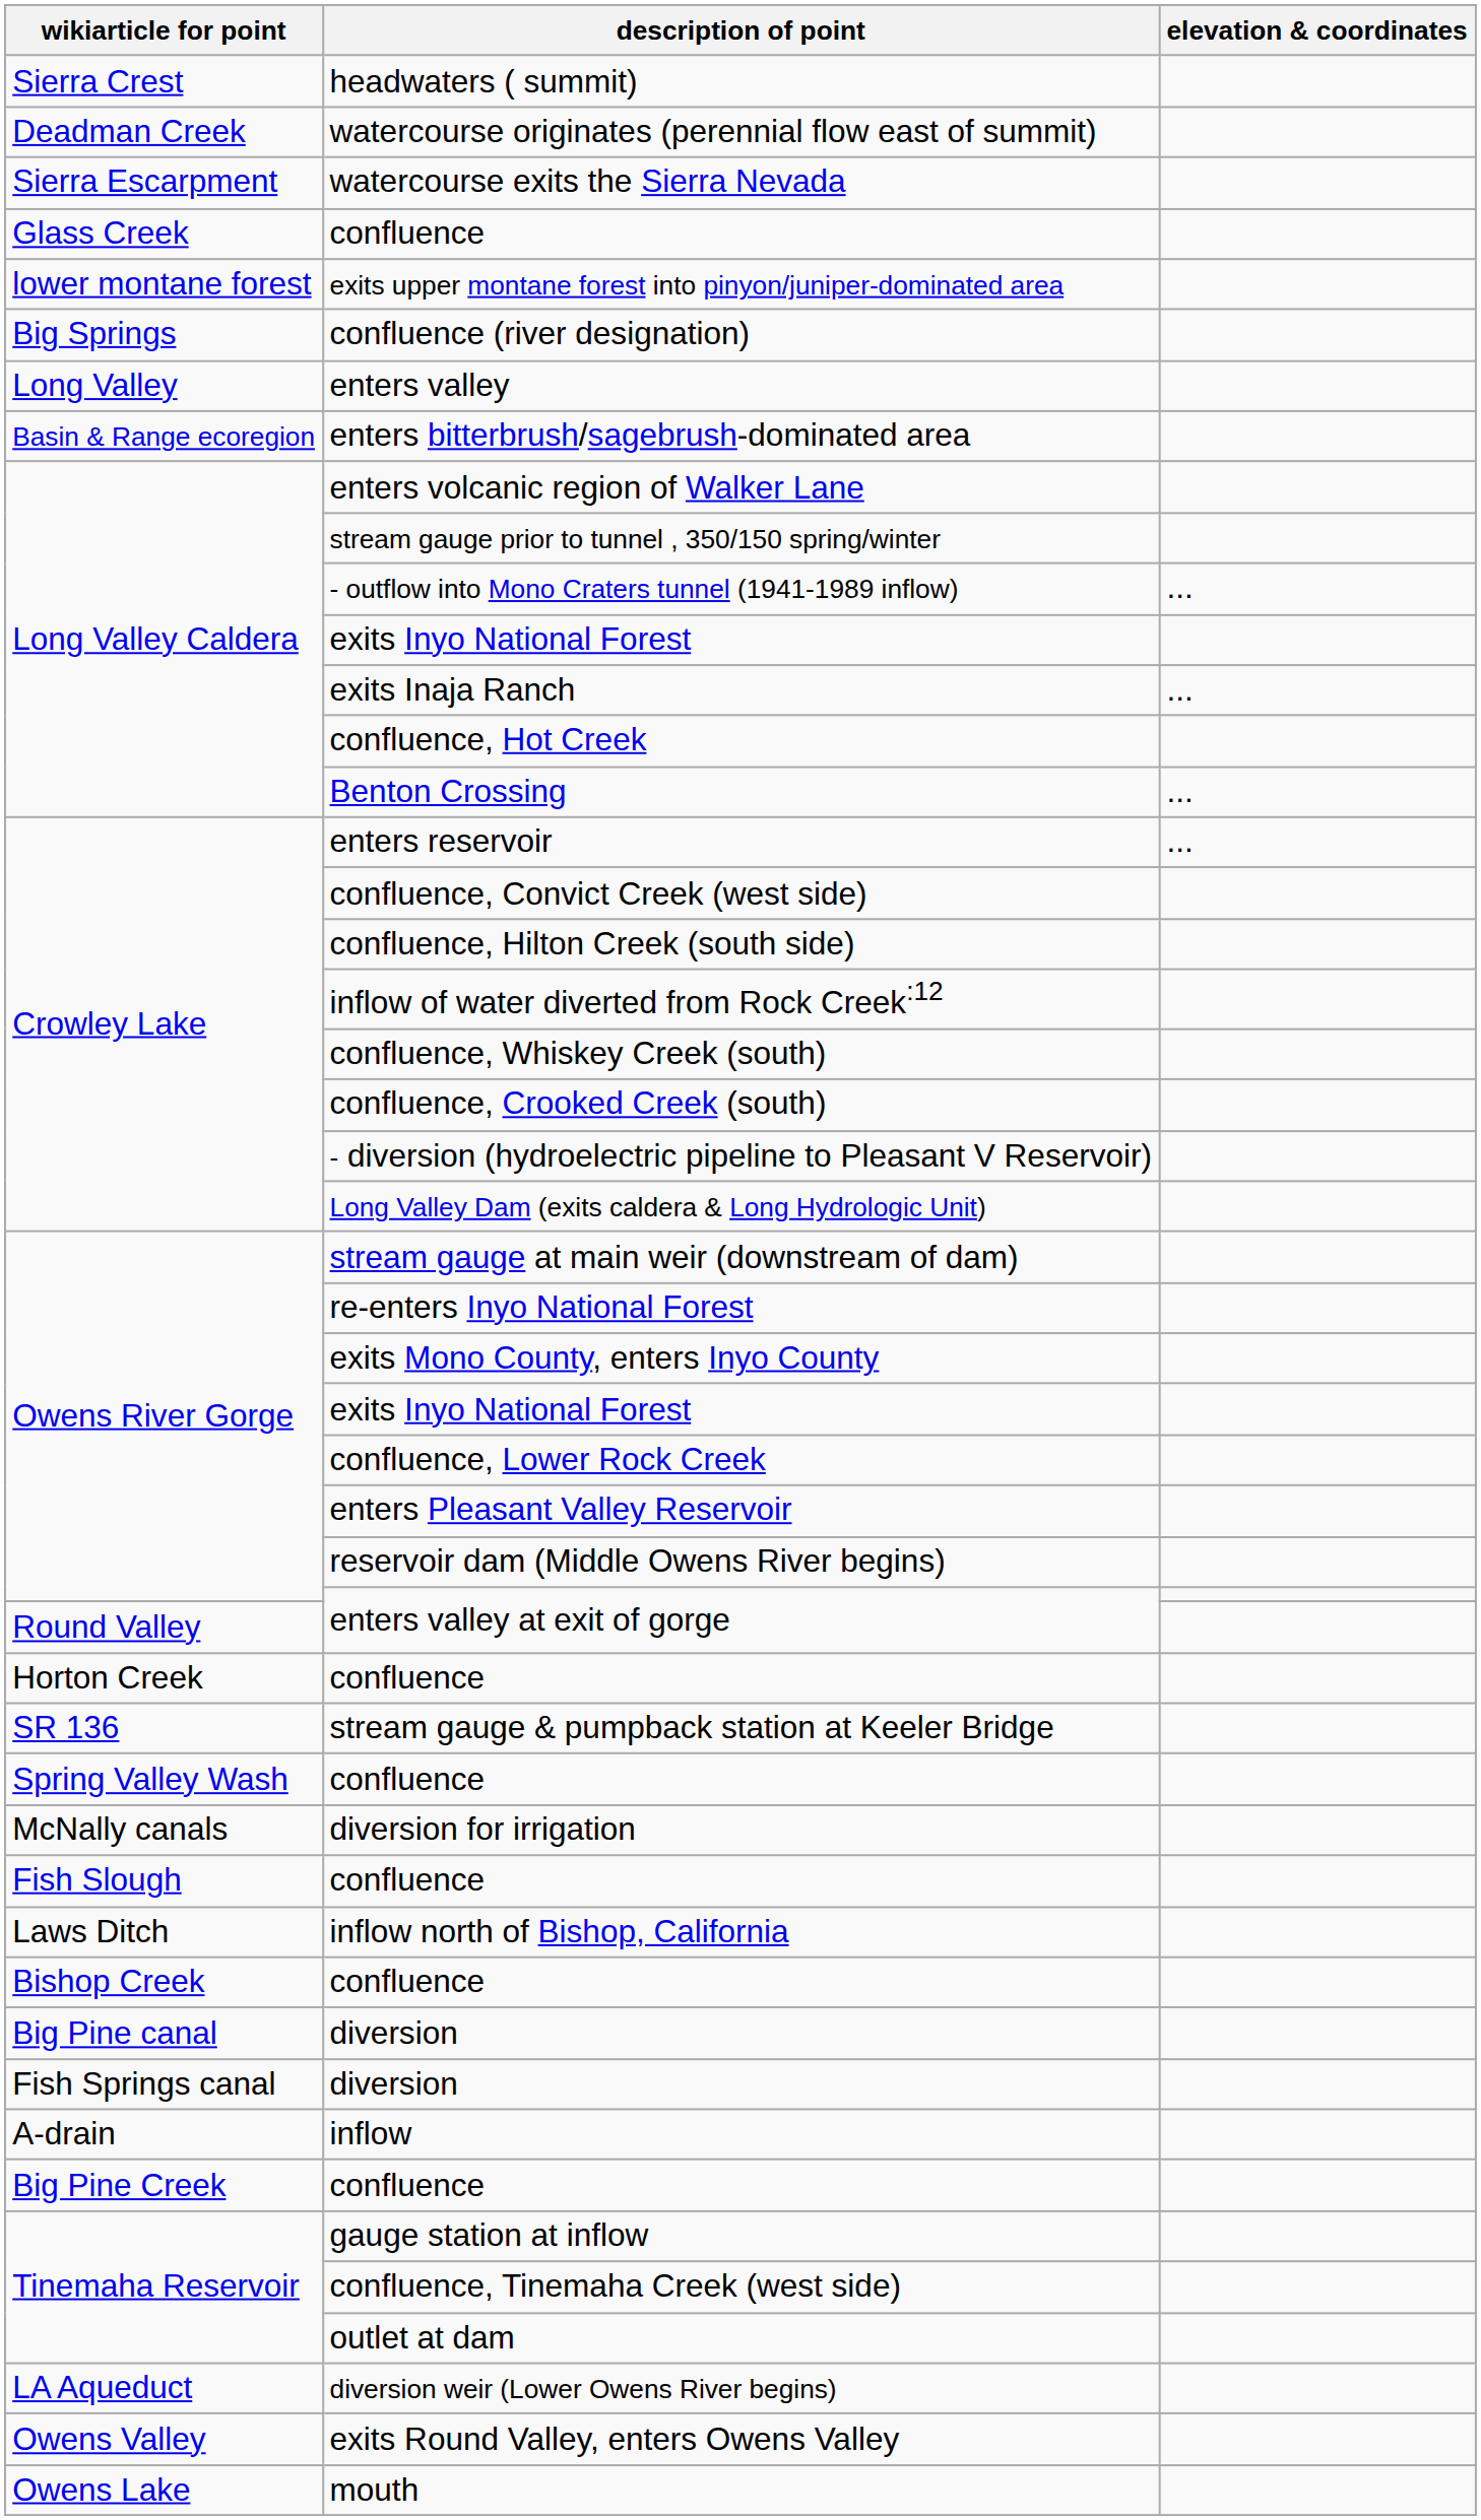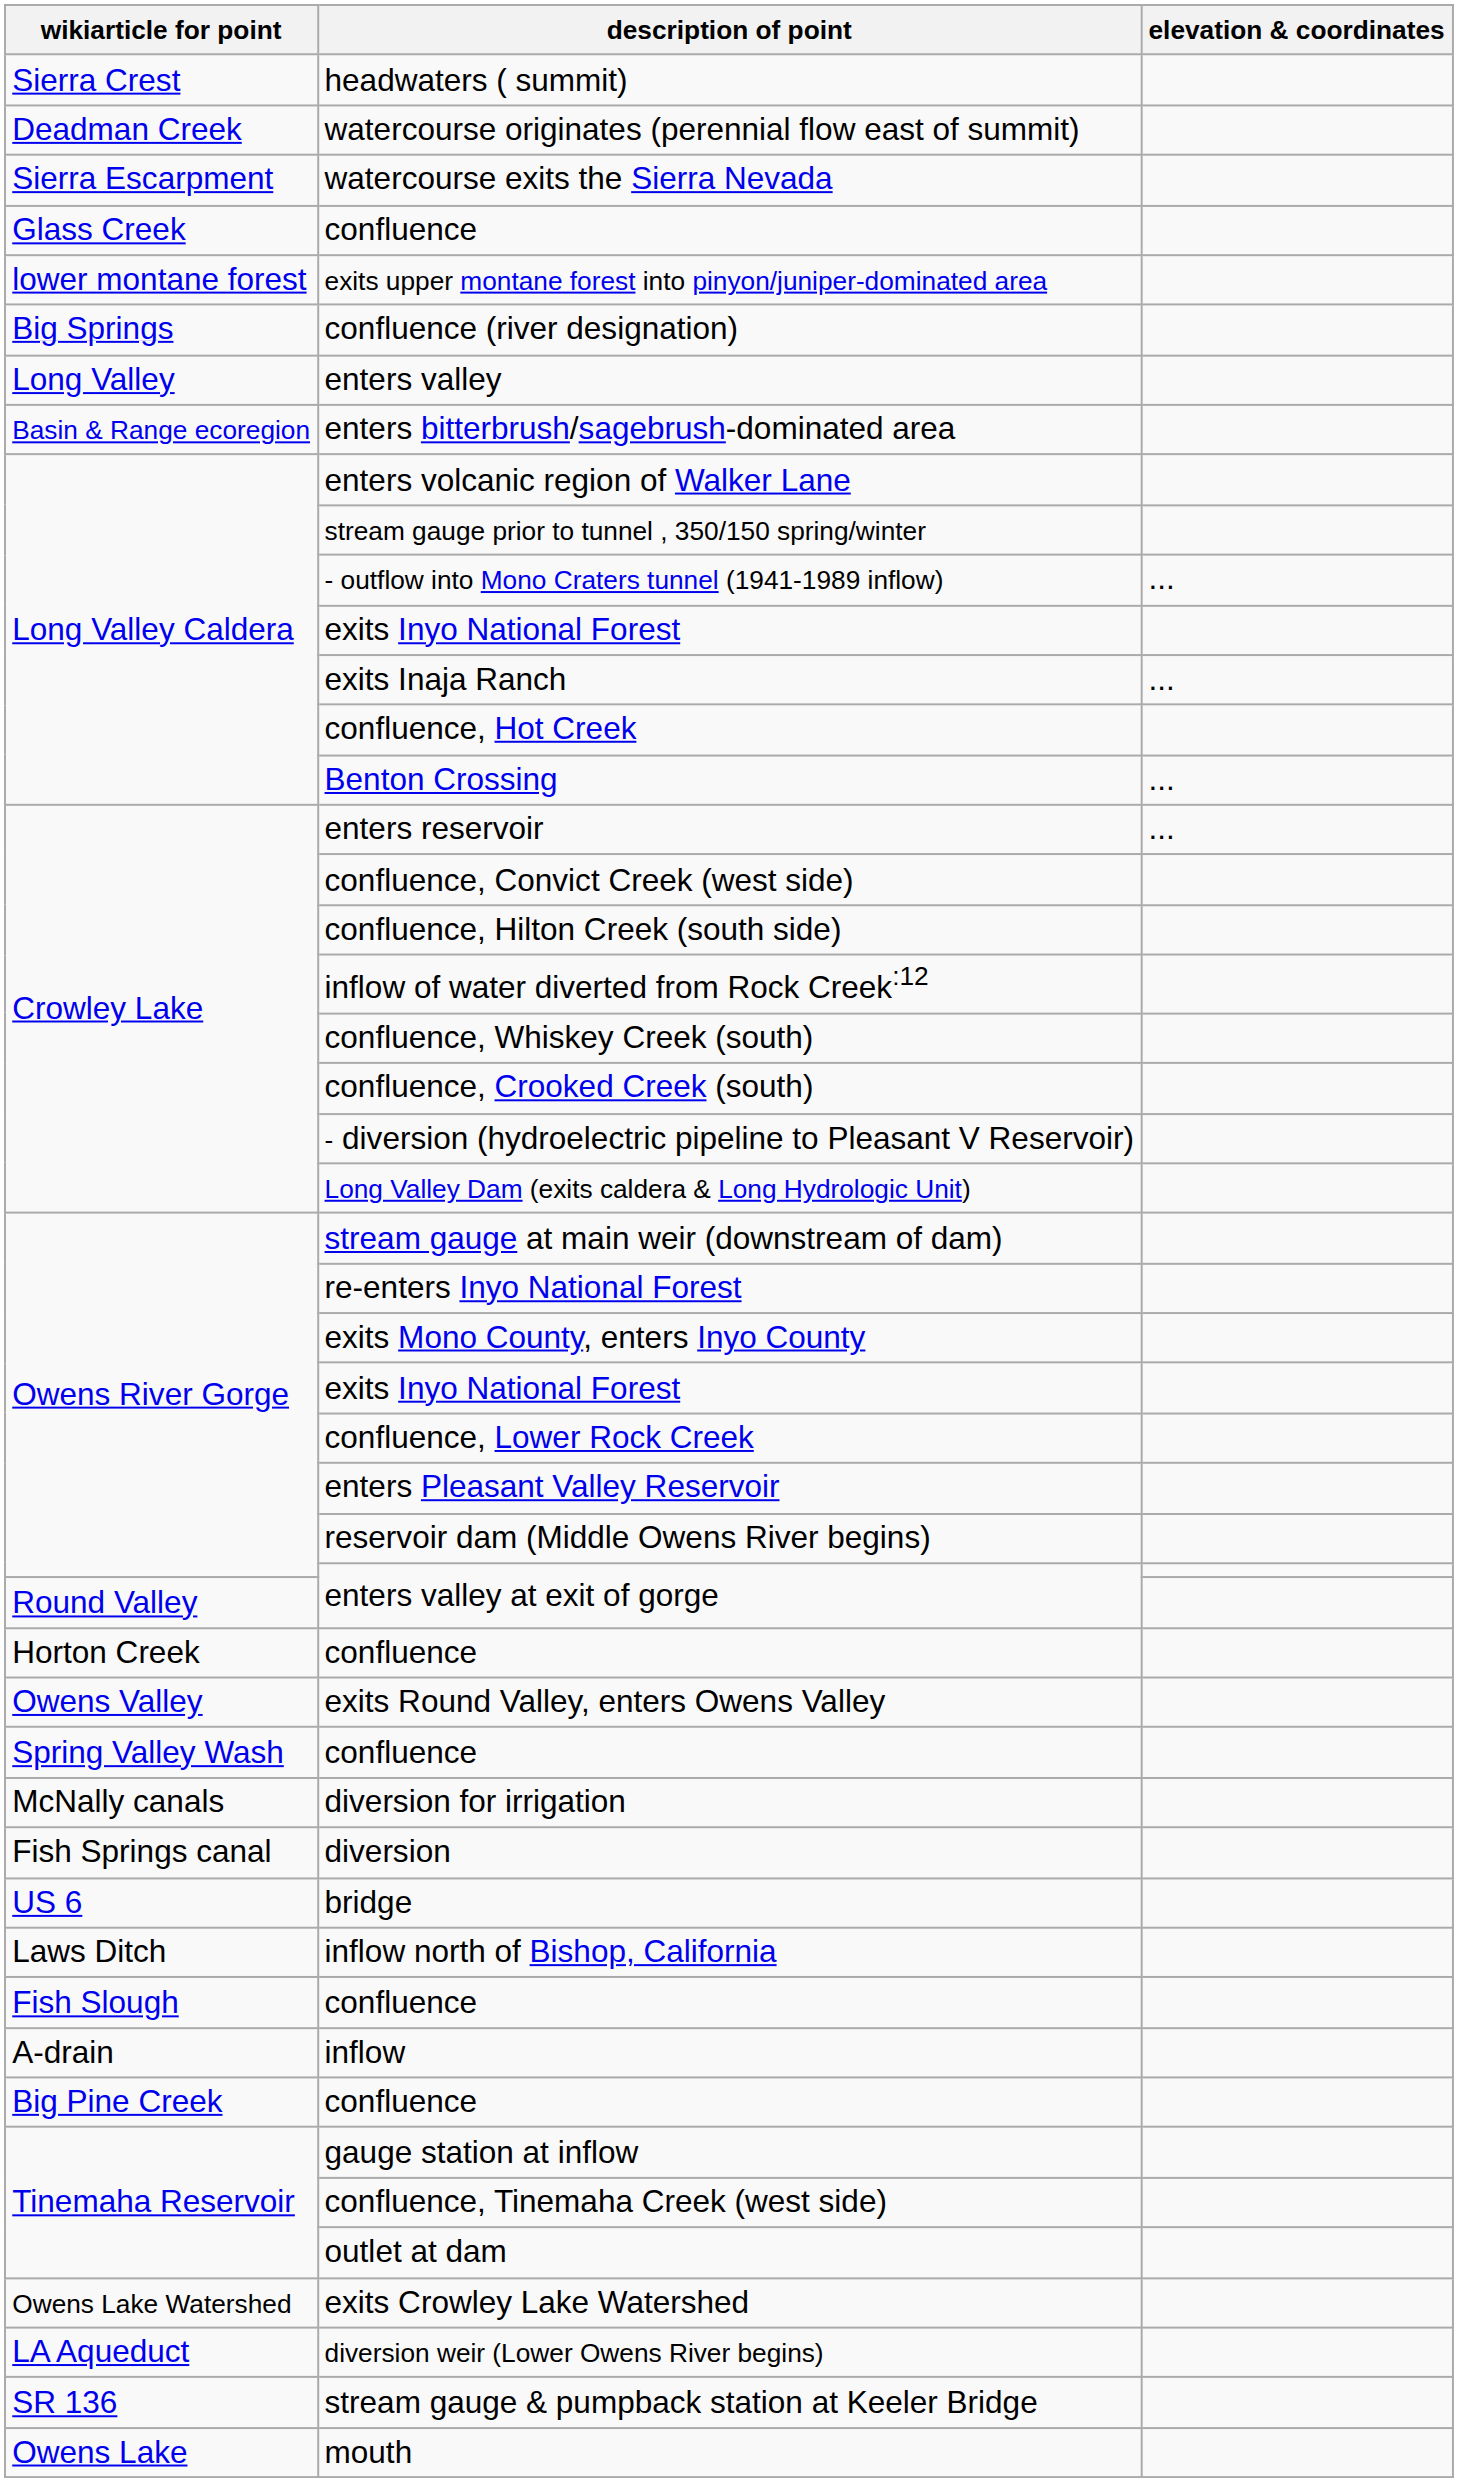rows swapped: exits Round Valley, enters Owens Valley <-> stream gauge & pumpback station at Keeler Bridge
rows swapped: Fish Slough / confluence <-> Fish Springs canal / diversion
+ row: US 6 | bridge
- row: Bishop Creek | confluence
- row: Big Pine canal | diversion
+ row: Owens Lake Watershed | exits Crowley Lake Watershed
